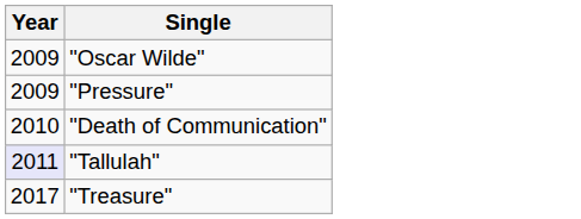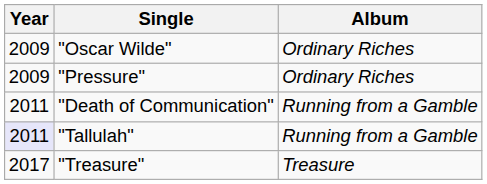+ column: Album | Ordinary Riches | Ordinary Riches | Running from a Gamble | Running from a Gamble | Treasure
"Death of Communication" | Year: 2010 -> 2011
